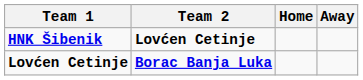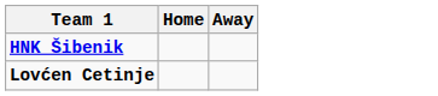- column: Team 2 | Lovćen Cetinje | Borac Banja Luka
